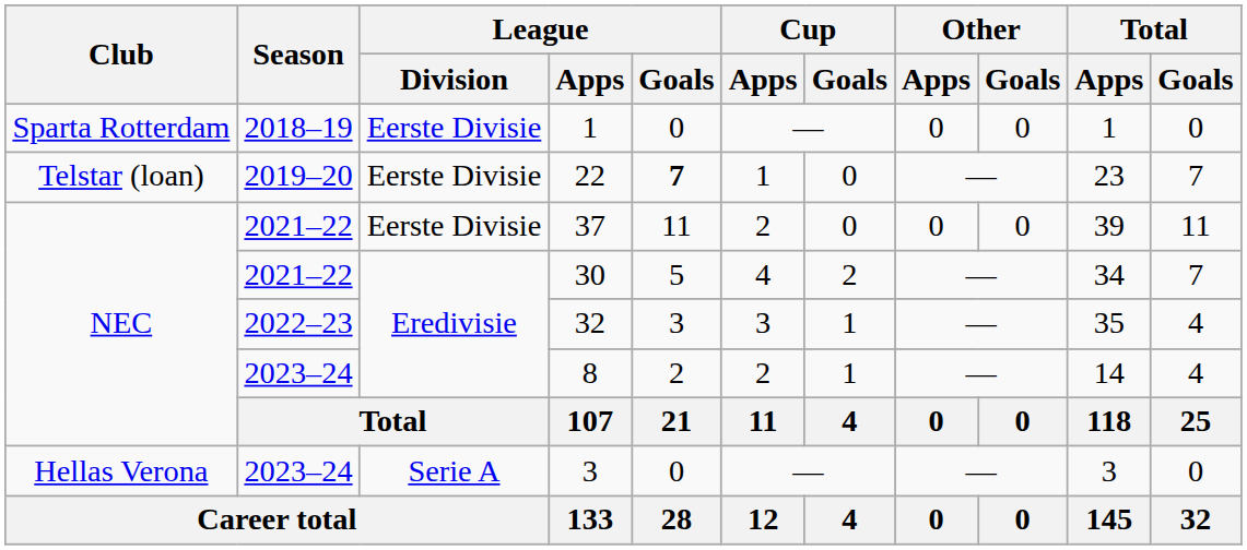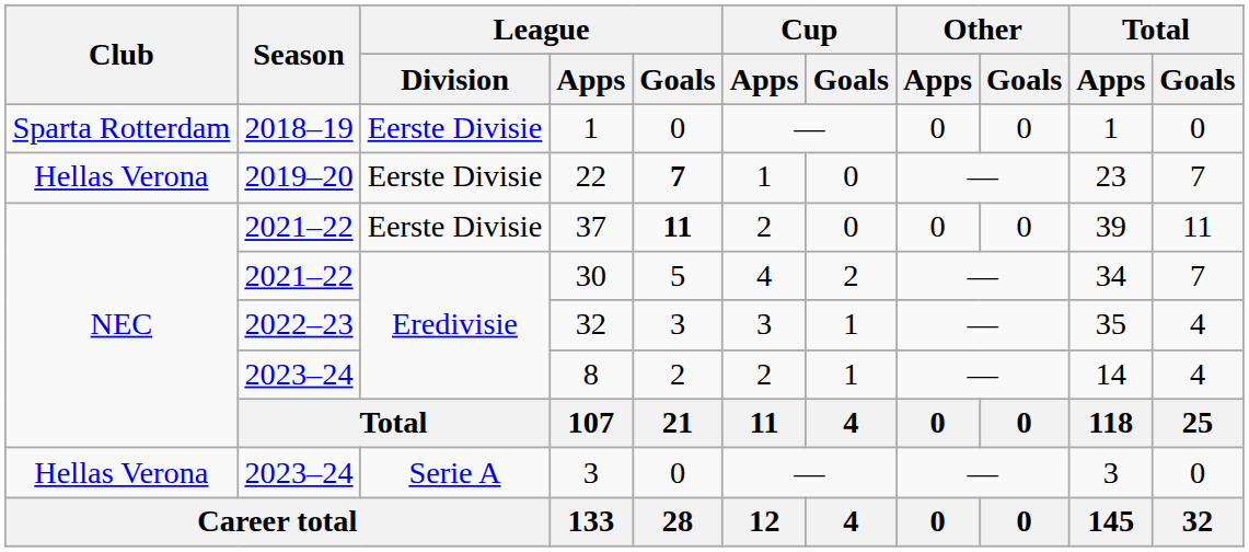22 | Club: Telstar (loan) -> Hellas Verona
37 | League / Goals: normal -> bold
